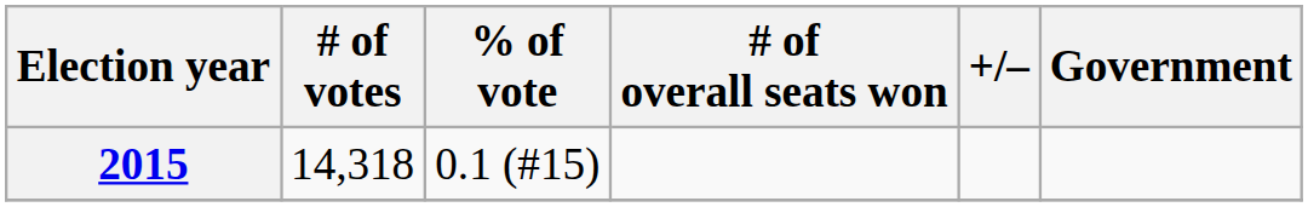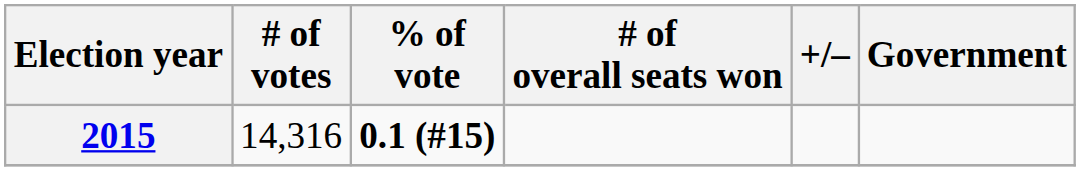2015 | # of votes: 14,318 -> 14,316
2015 | % of vote: normal -> bold
